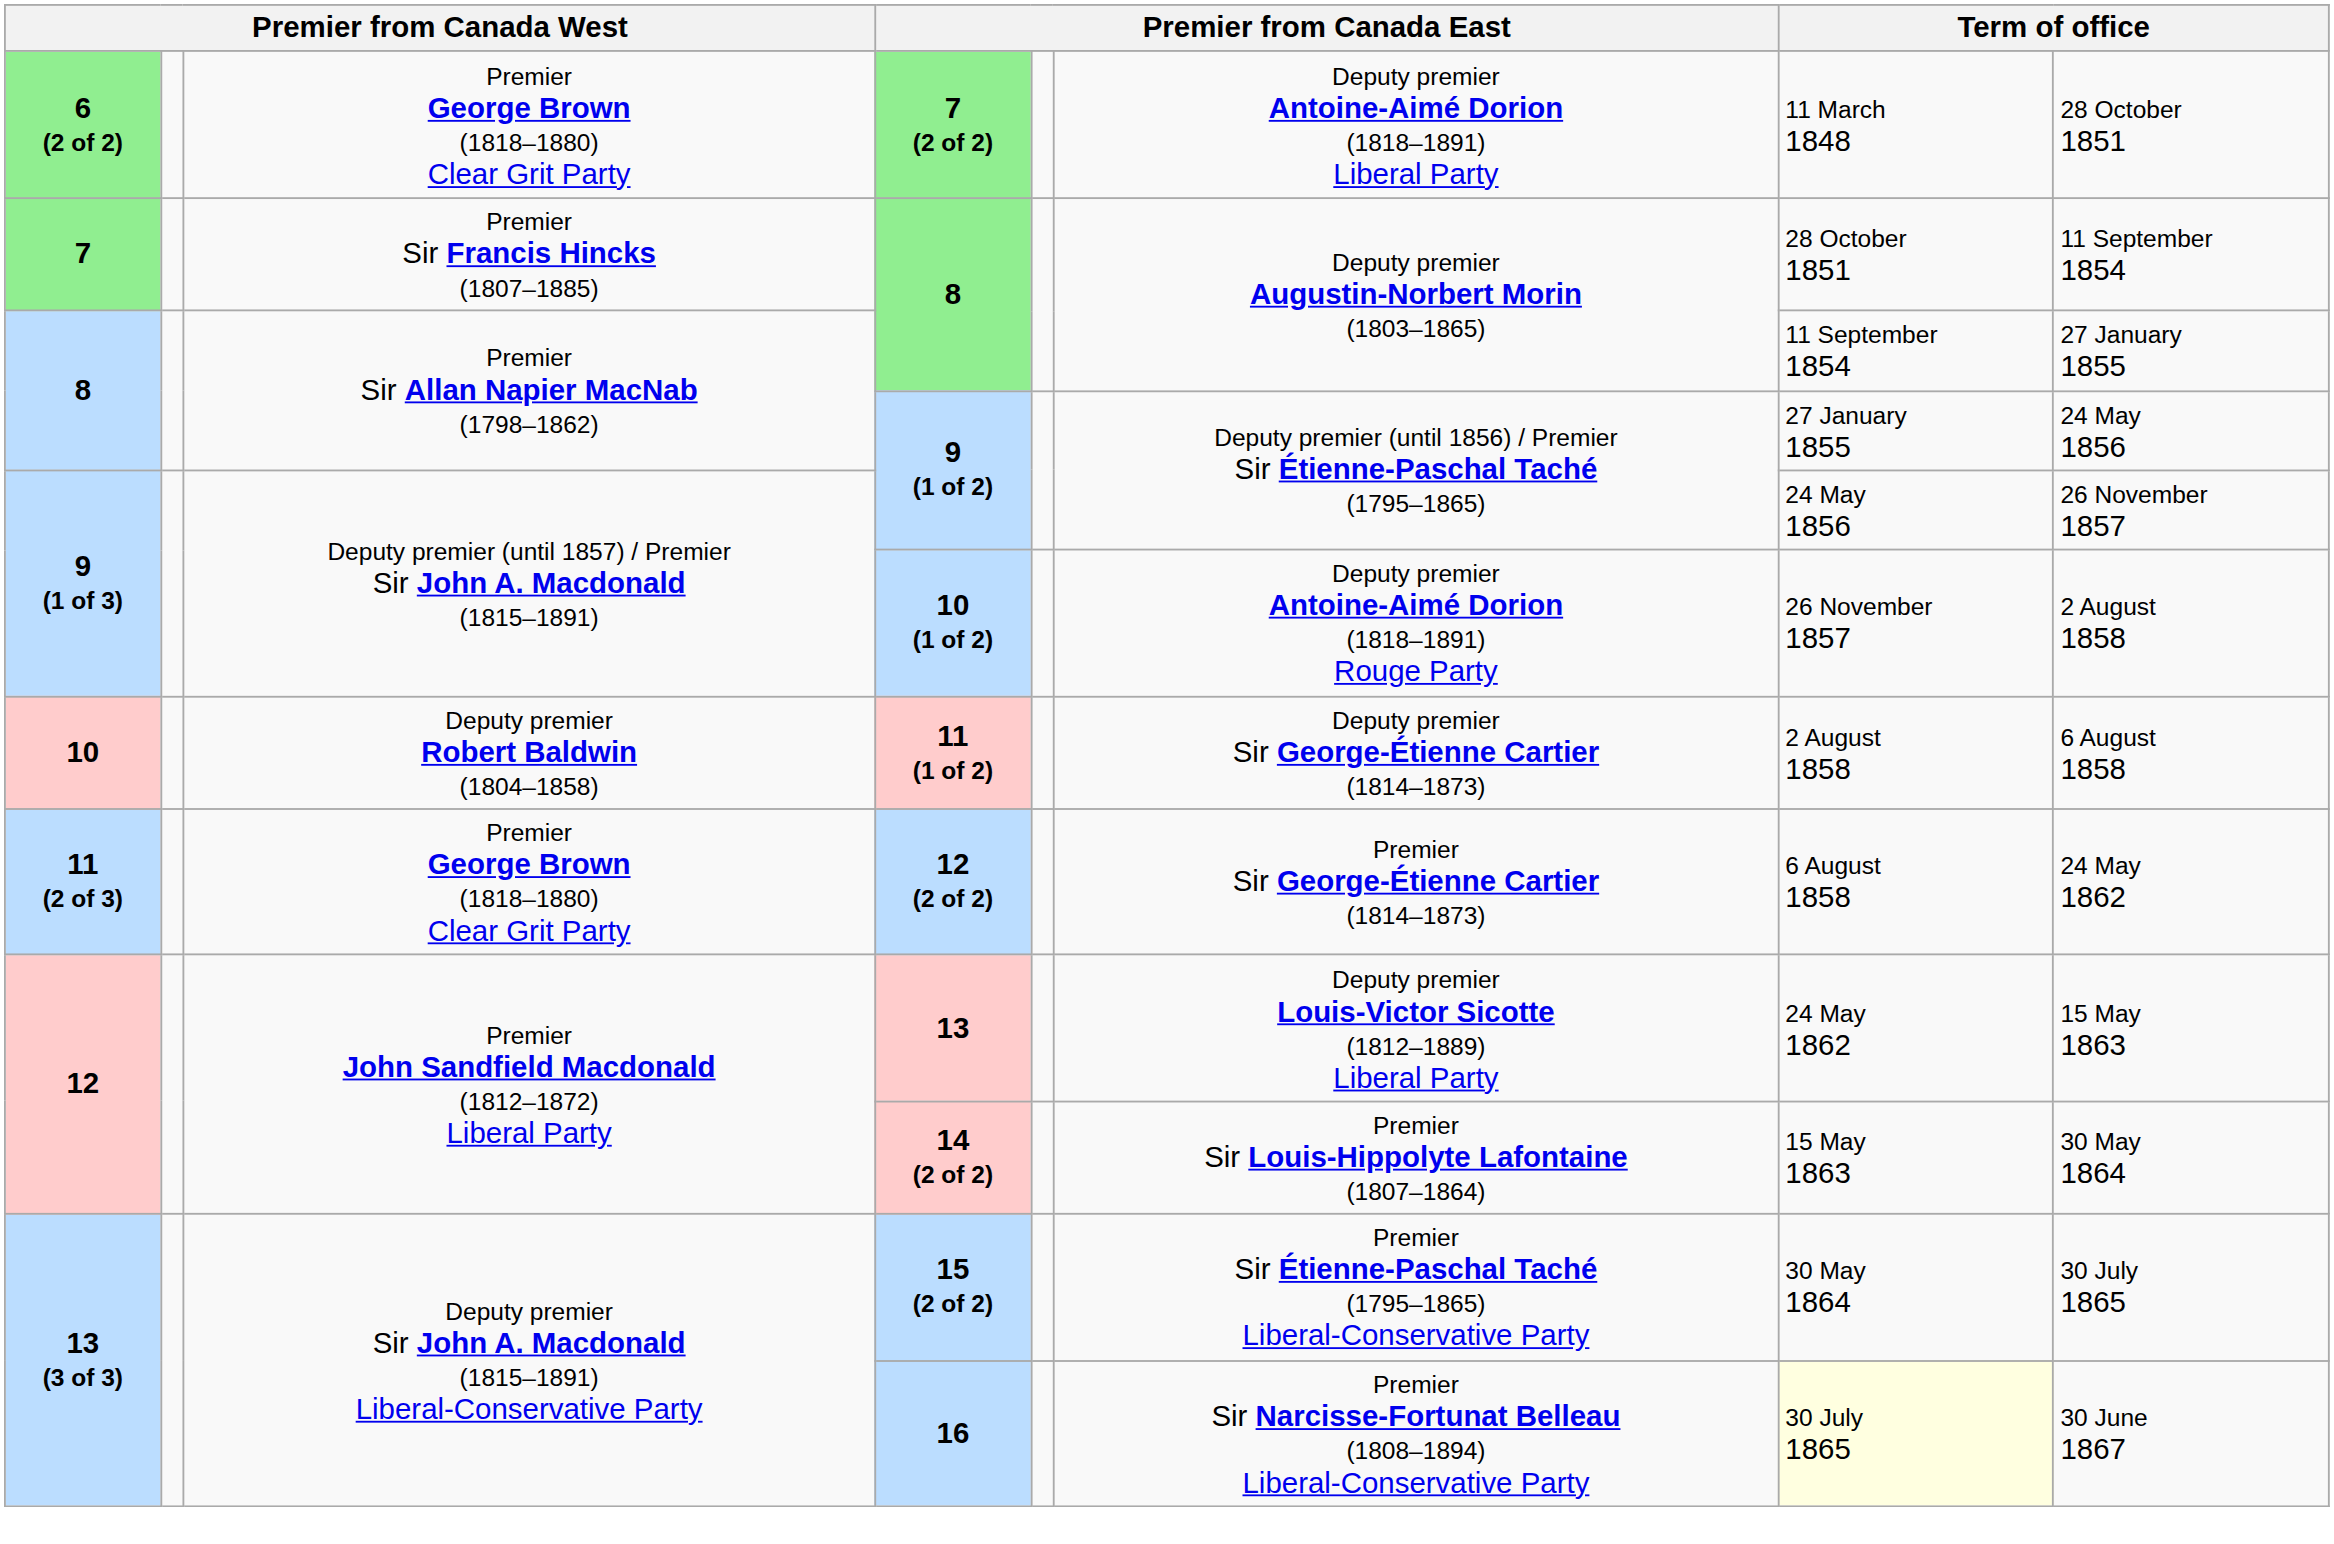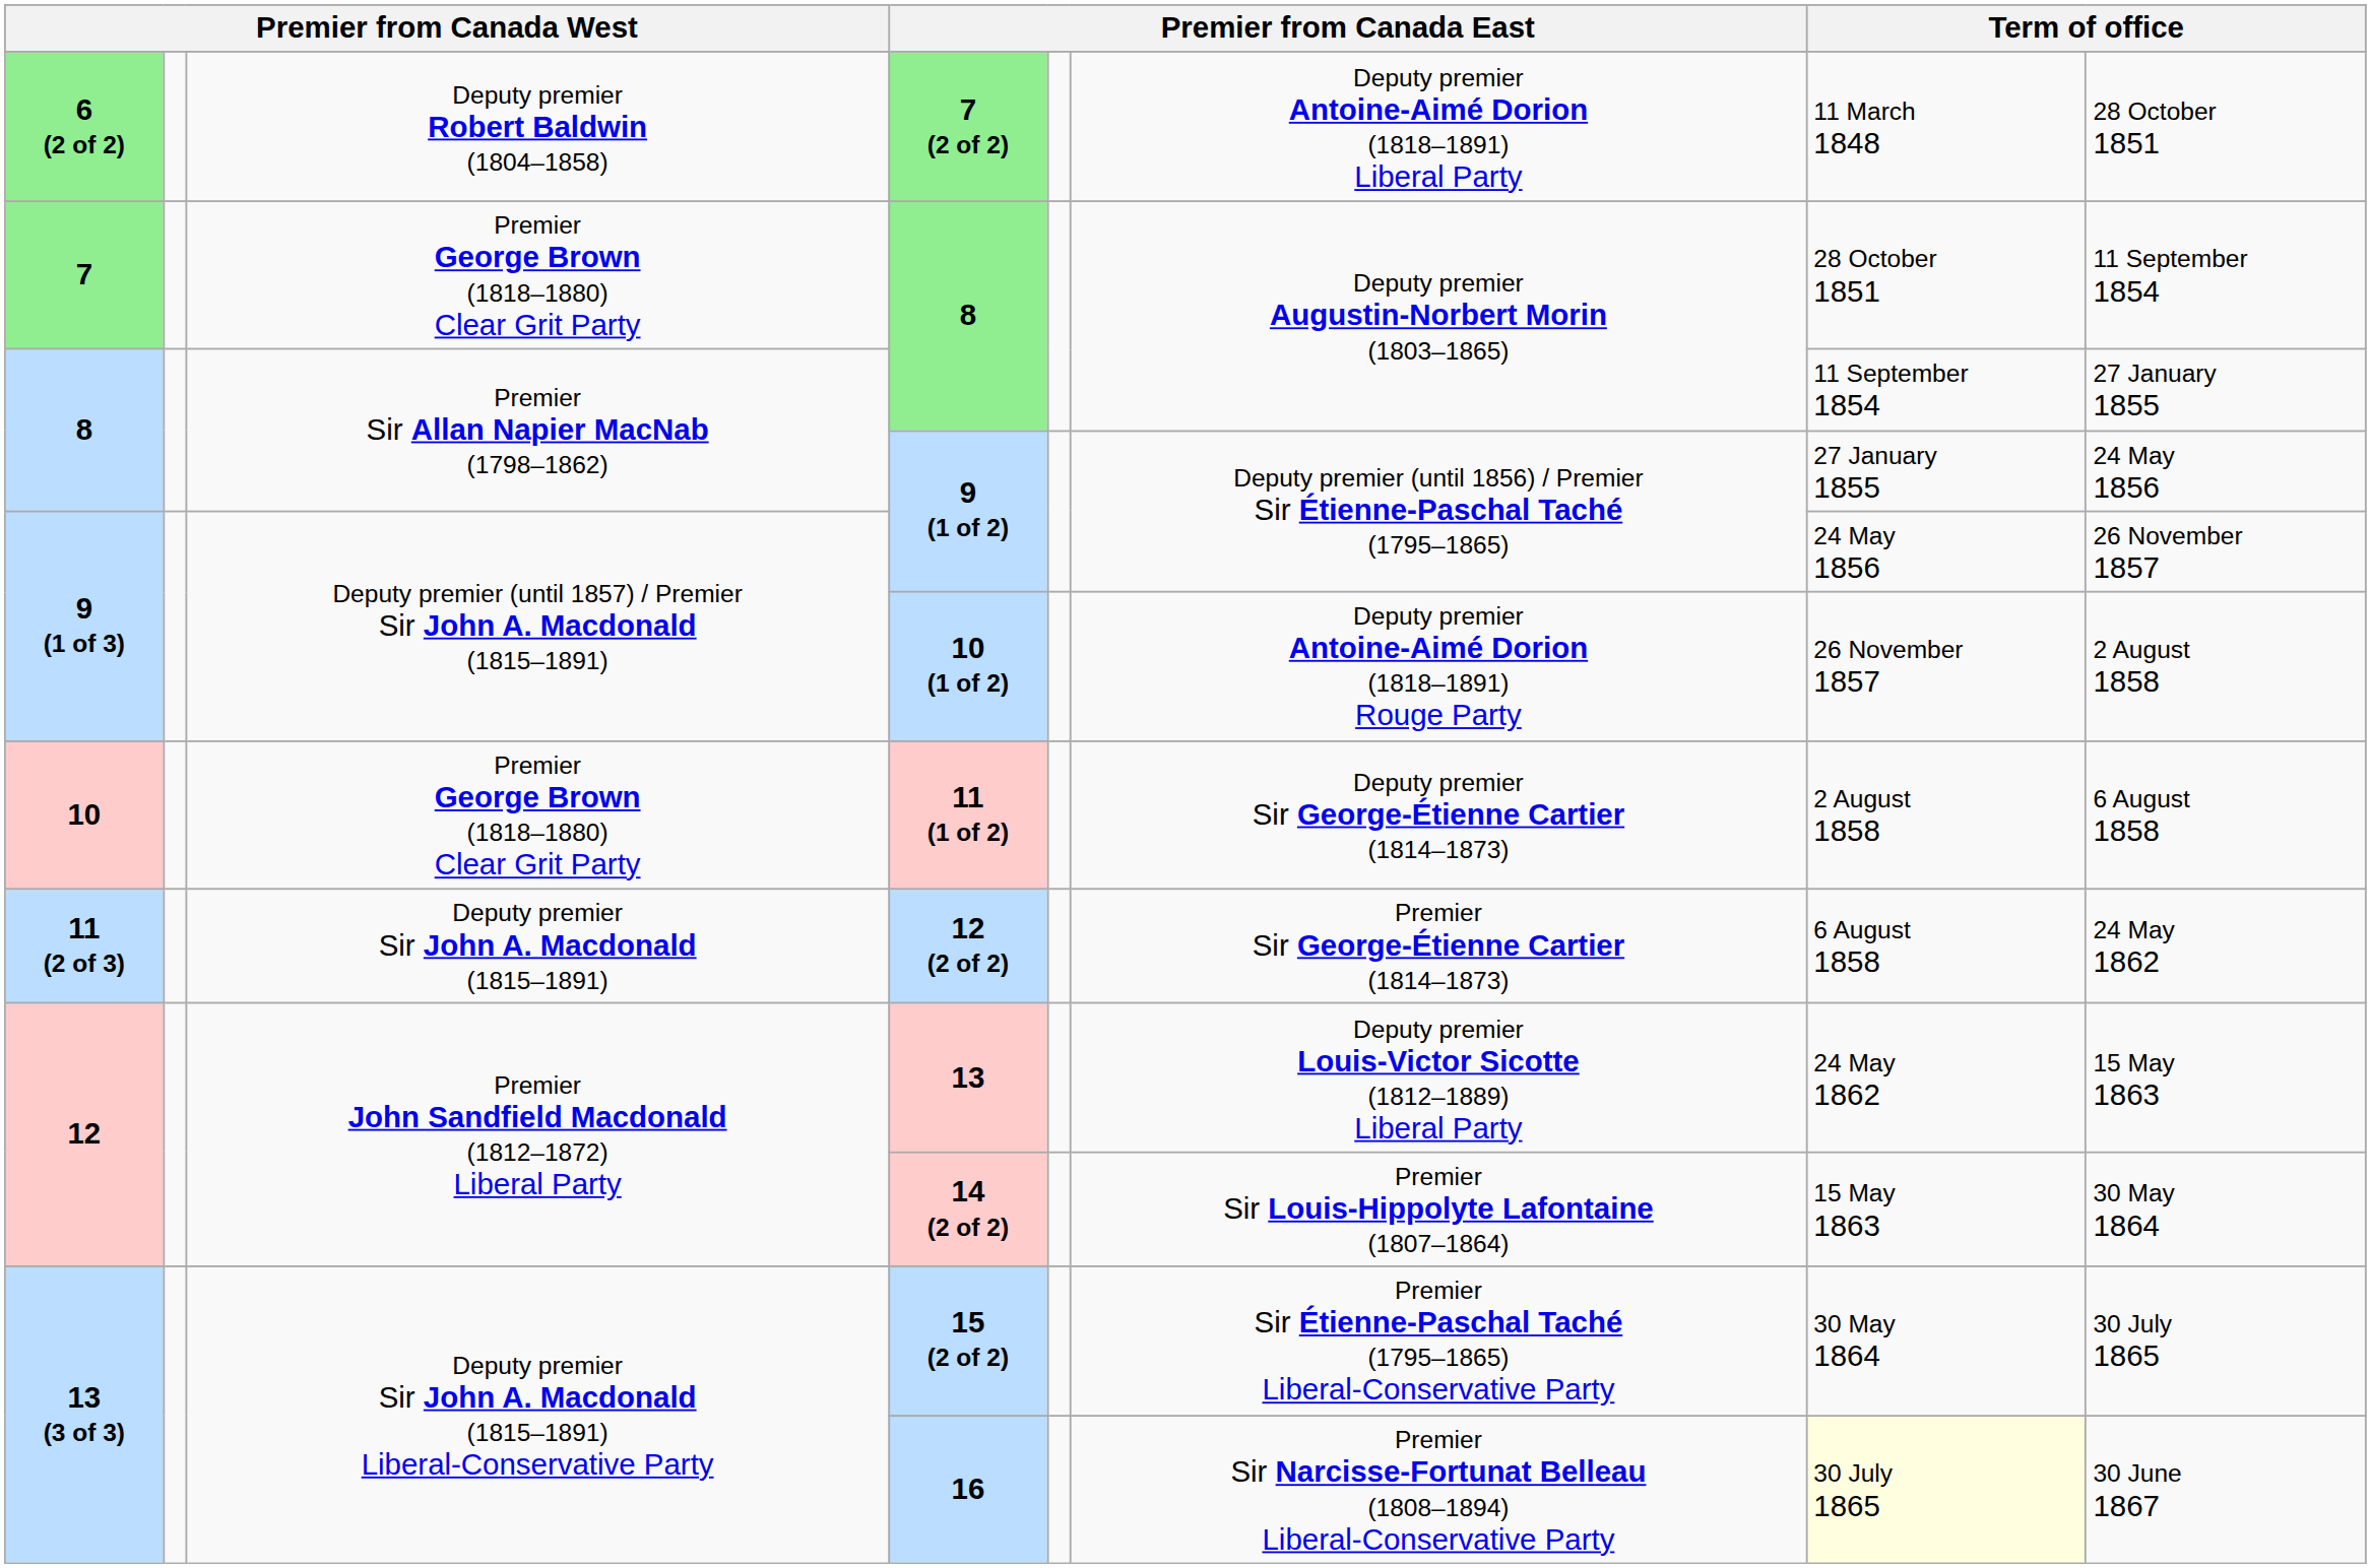7 (2 of 2) | column 3: Premier George Brown (1818–1880) Clear Grit Party -> Deputy premier Robert Baldwin (1804–1858)
7 / 8 | column 3: Premier Sir Francis Hincks (1807–1885) -> Premier George Brown (1818–1880) Clear Grit Party
11 (1 of 2) | column 3: Deputy premier Robert Baldwin (1804–1858) -> Premier George Brown (1818–1880) Clear Grit Party
12 (2 of 2) | column 3: Premier George Brown (1818–1880) Clear Grit Party -> Deputy premier Sir John A. Macdonald (1815–1891)
